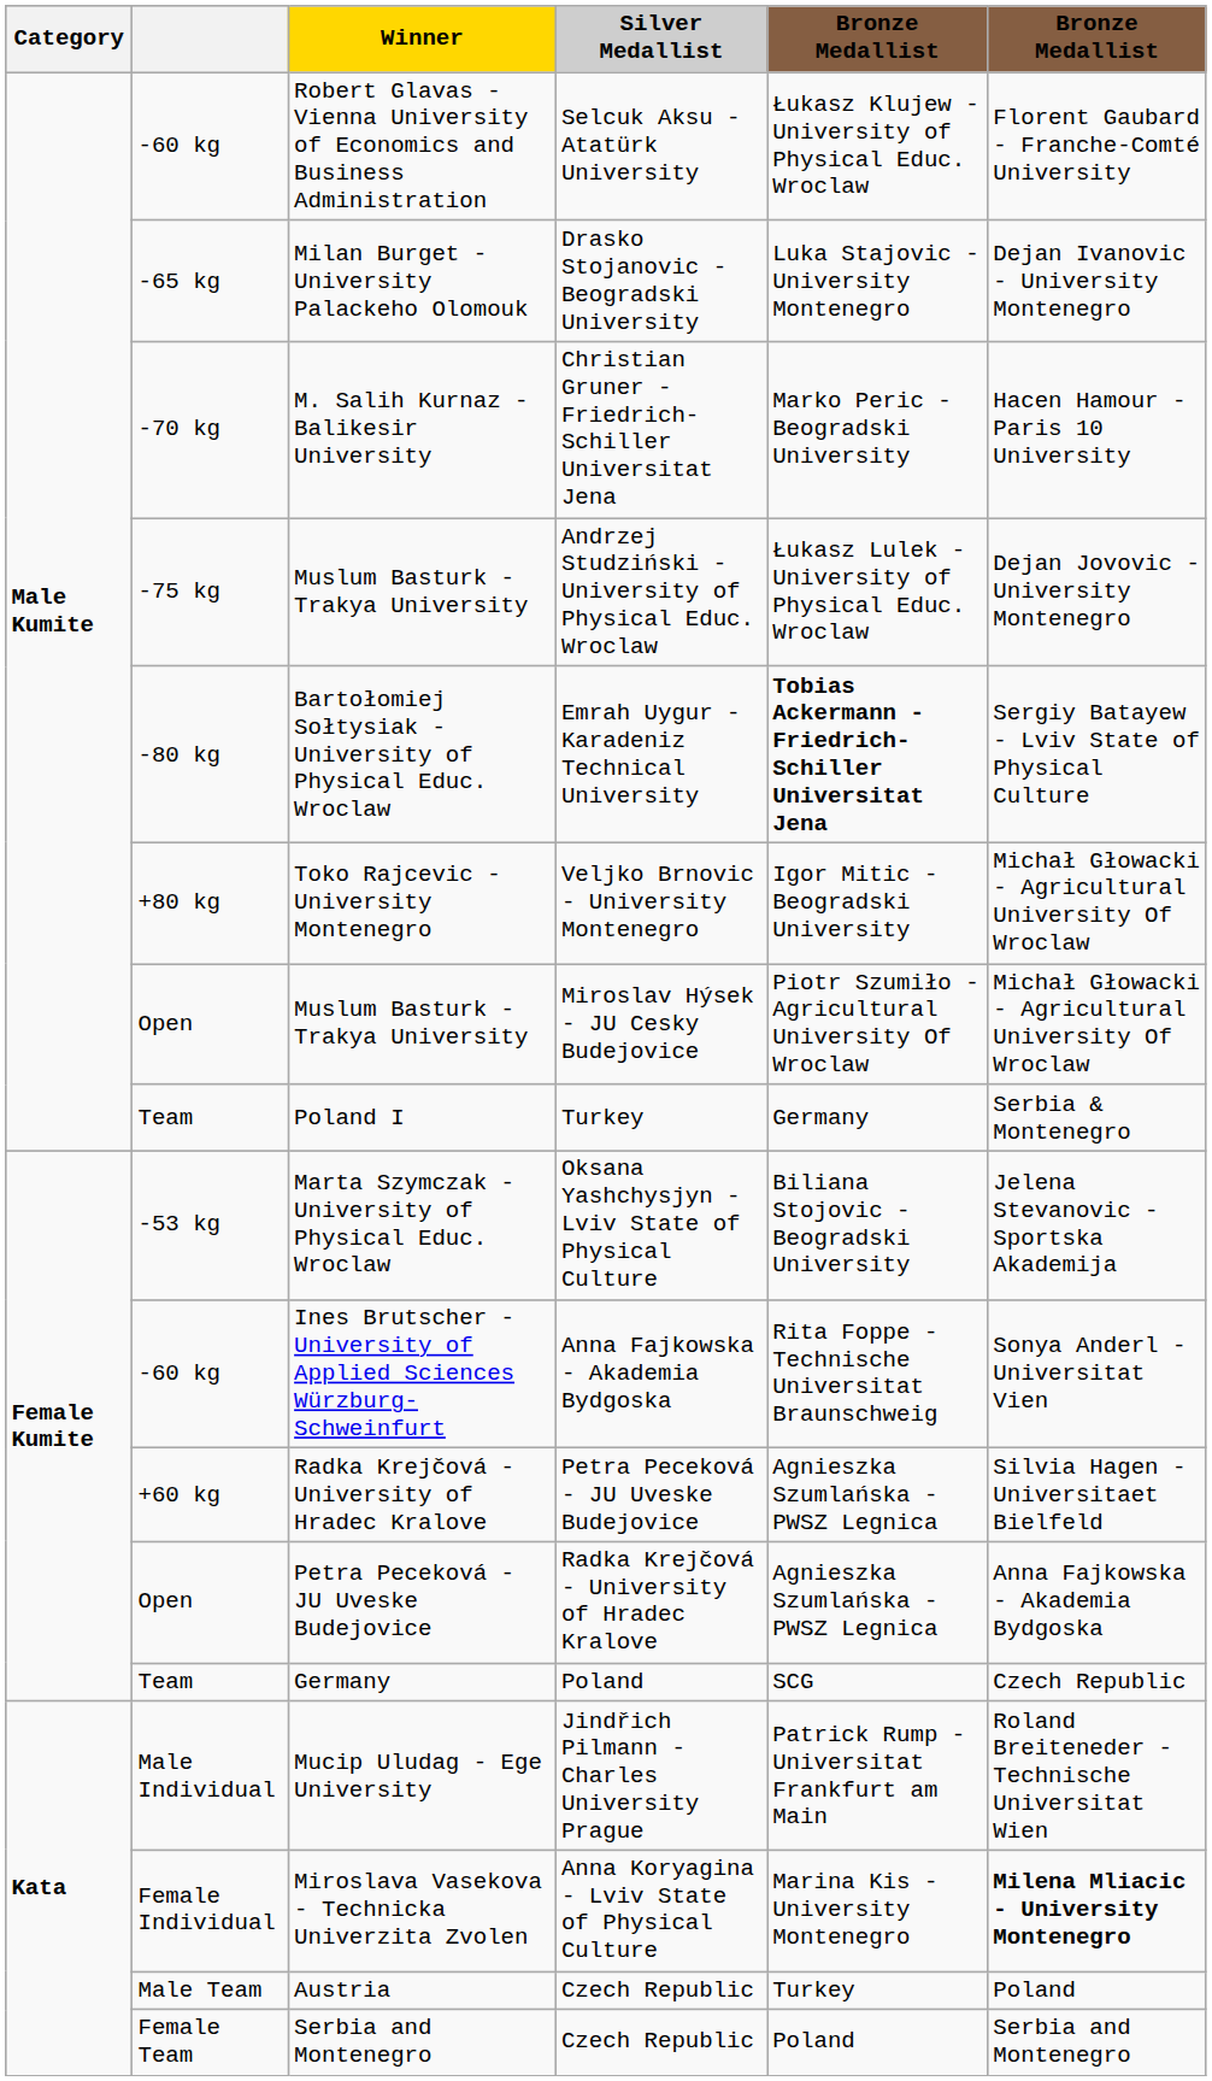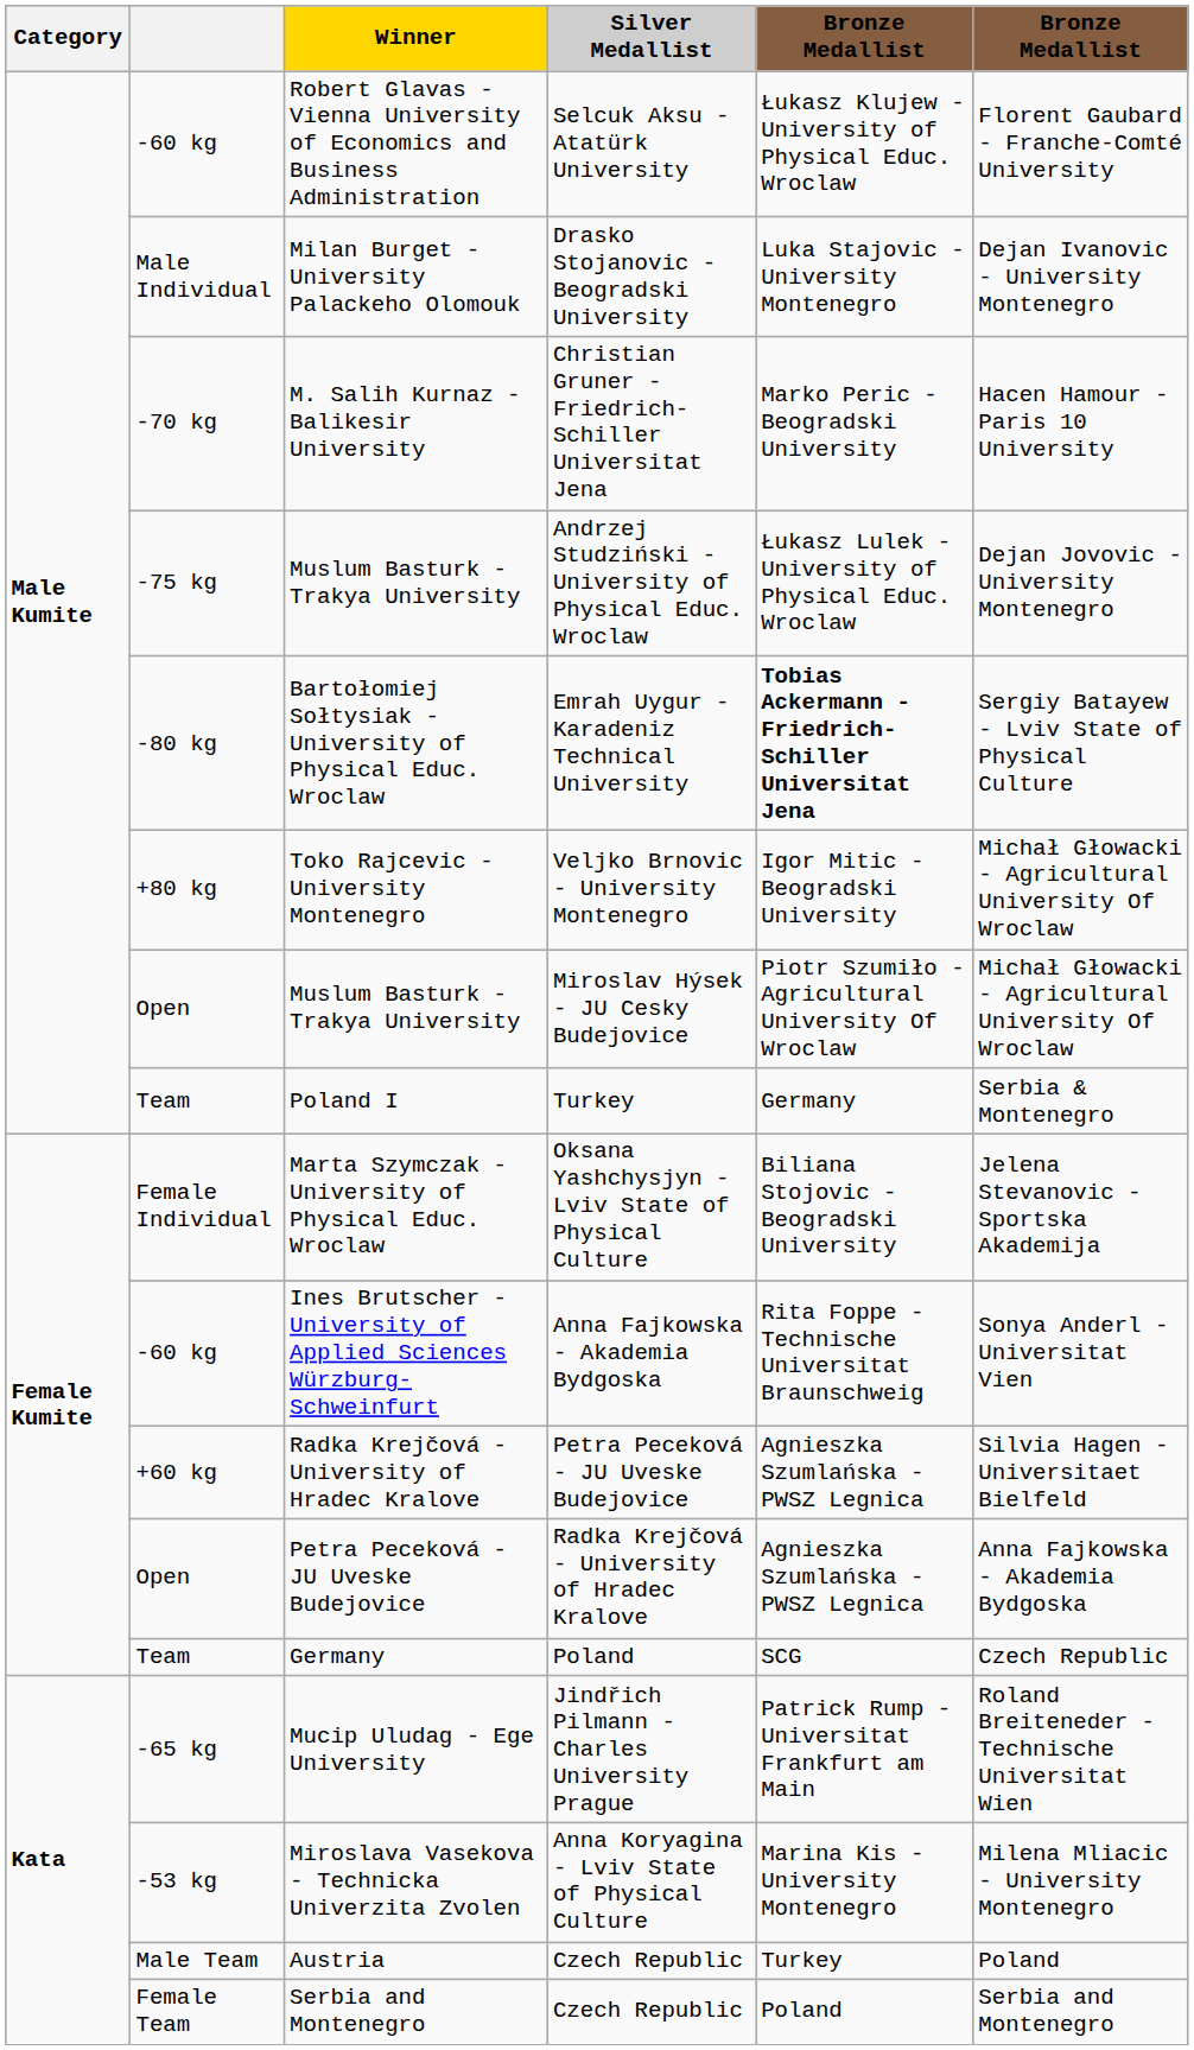Milan Burget - University Palackeho Olomouk | column 2: -65 kg -> Male Individual
Marta Szymczak - University of Physical Educ. Wroclaw | column 2: -53 kg -> Female Individual
Mucip Uludag - Ege University | column 2: Male Individual -> -65 kg
Miroslava Vasekova - Technicka Univerzita Zvolen | column 2: Female Individual -> -53 kg
Miroslava Vasekova - Technicka Univerzita Zvolen | column 6: bold -> normal
